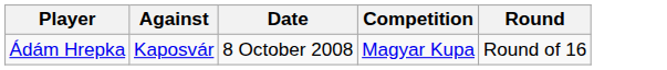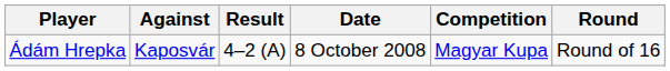+ column: Result | 4–2 (A)
